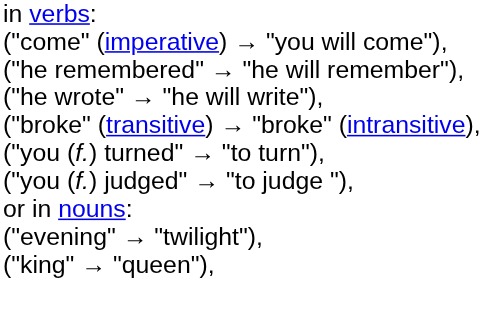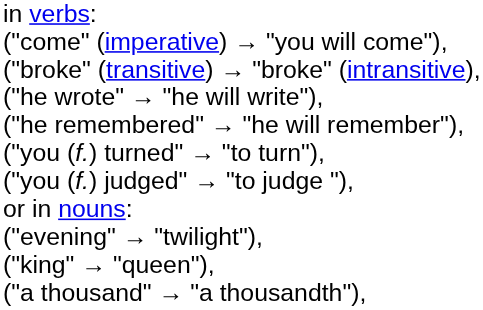rows swapped: ("broke" (transitive) → "broke" (intransitive), <-> ("he remembered" → "he will remember"),
+ row: ("a thousand" → "a thousandth"),
